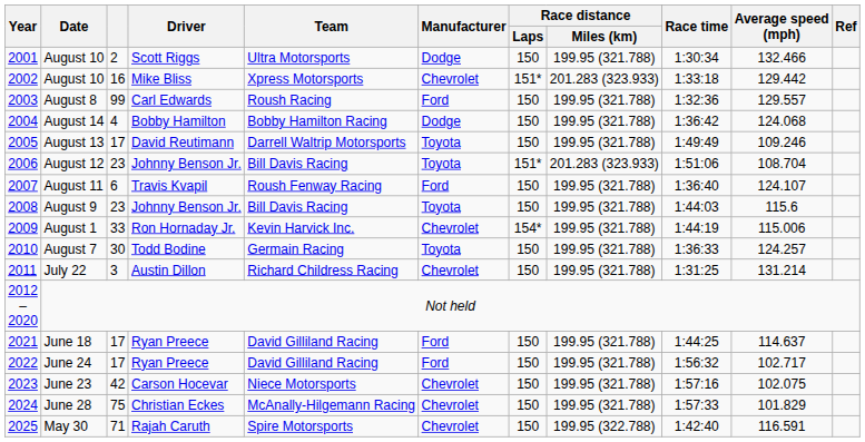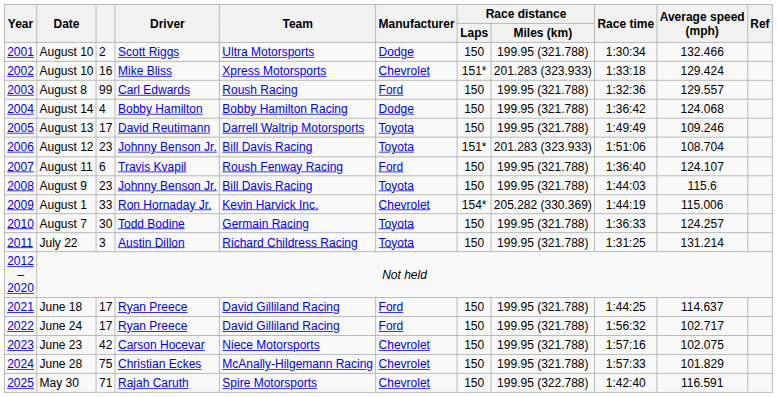2002 / August 10 | Average speed (mph): 129.442 -> 129.424
August 1 | Race distance / Miles (km): 199.95 (321.788) -> 205.282 (330.369)
July 22 | Manufacturer: Chevrolet -> Toyota
